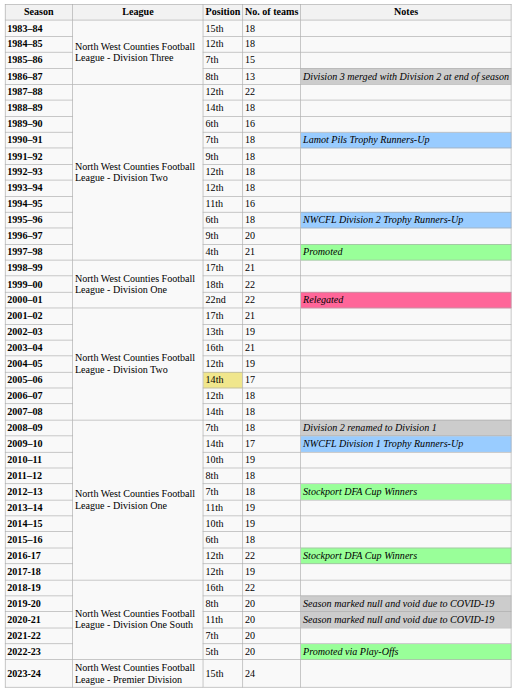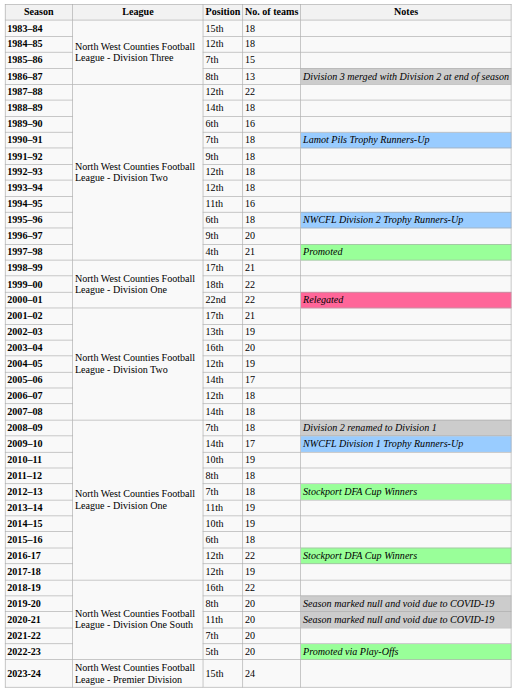2003–04 | No. of teams: 21 -> 20
2005–06 | Position: khaki background -> no background
